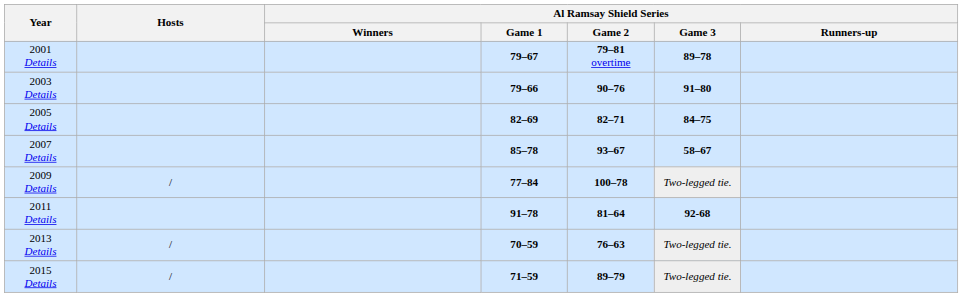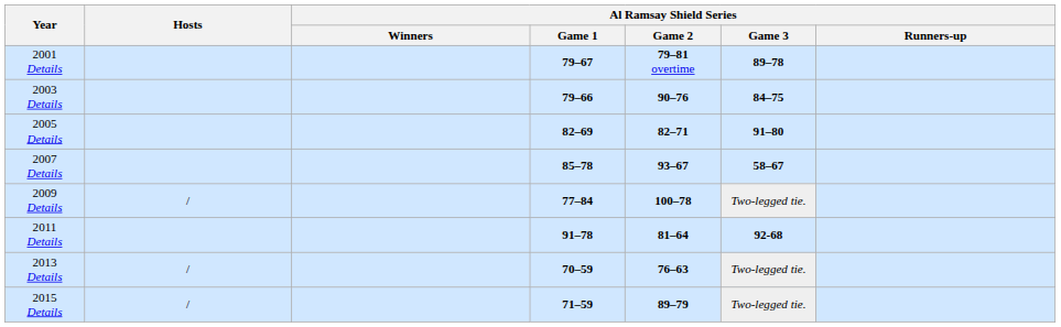2003 Details | Al Ramsay Shield Series / Game 3: 91–80 -> 84–75
2005 Details | Al Ramsay Shield Series / Game 3: 84–75 -> 91–80
